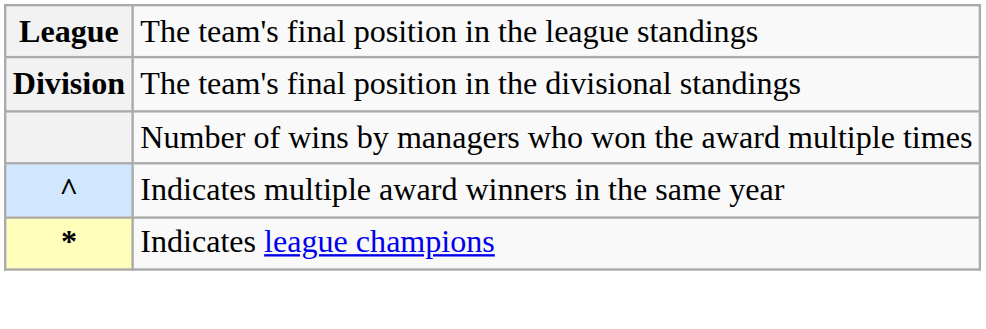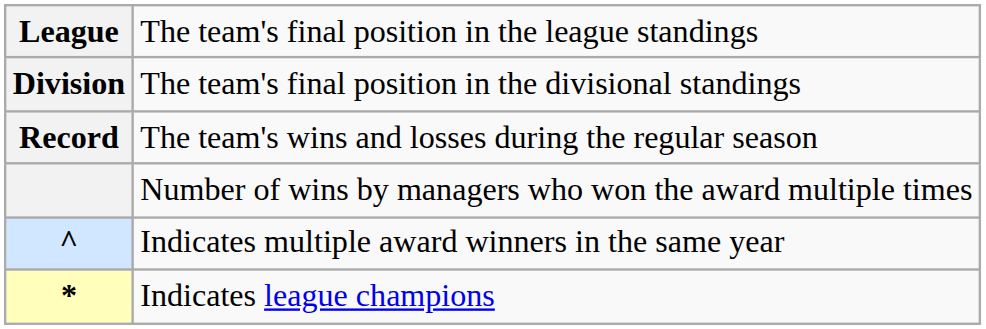+ row: Record | The team's wins and losses during the regular season
